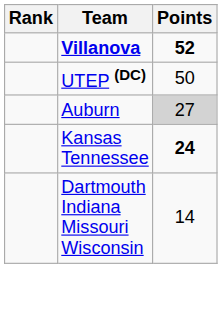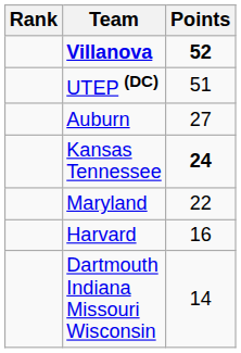UTEP (DC) | Points: 50 -> 51
Auburn | Points: lightgrey background -> no background
+ row: Maryland | 22
+ row: Harvard | 16
